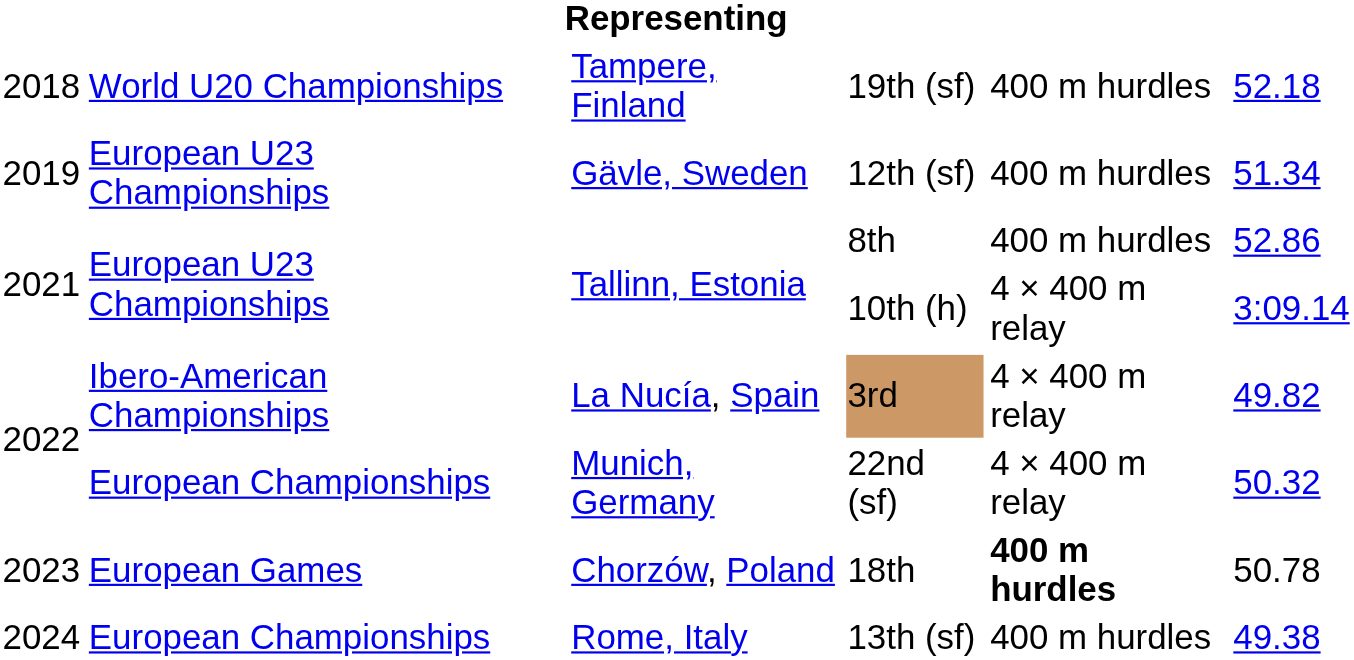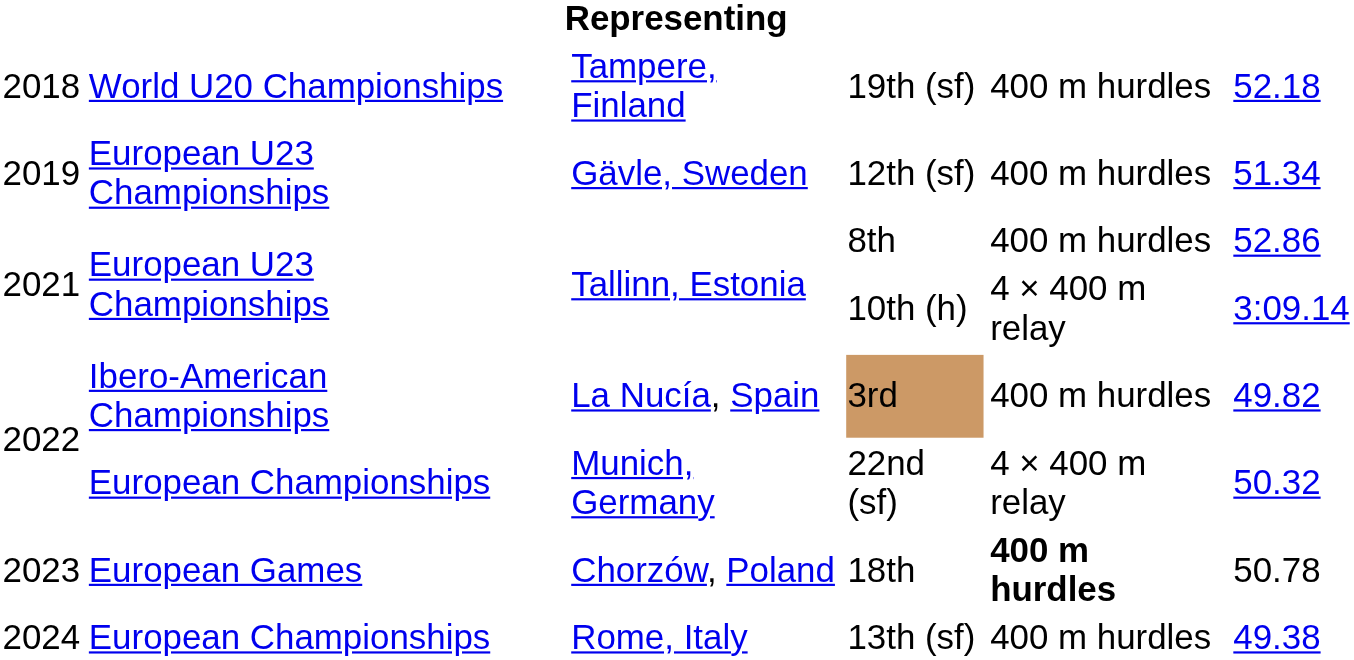3rd | column 5: 4 × 400 m relay -> 400 m hurdles
